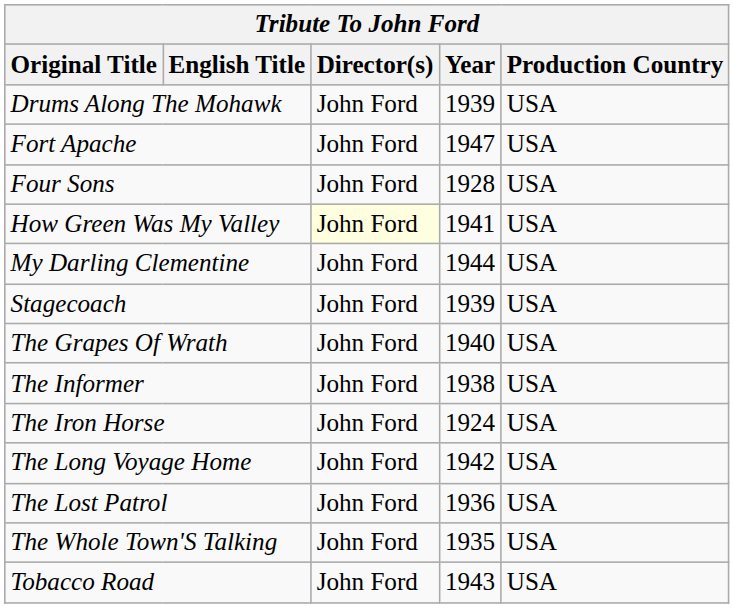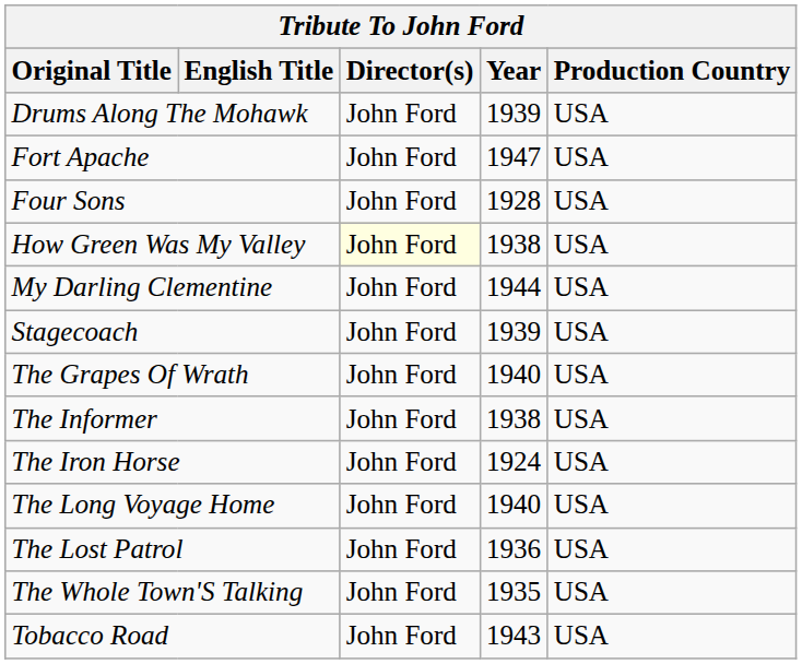How Green Was My Valley | Year: 1941 -> 1938
The Long Voyage Home | Year: 1942 -> 1940
